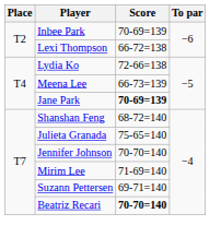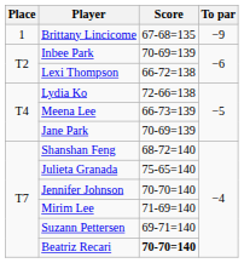+ row: 1 | Brittany Lincicome | 67-68=135 | −9
Jane Park | Score: bold -> normal
